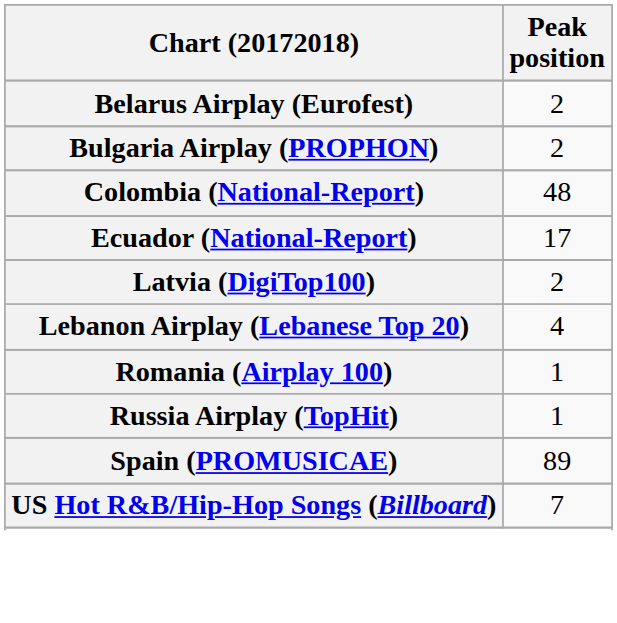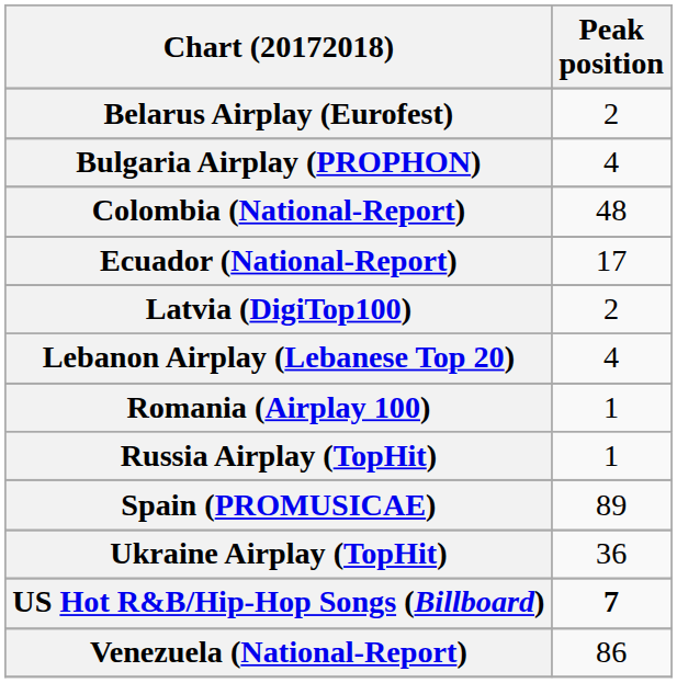Bulgaria Airplay (PROPHON) | Peak position: 2 -> 4
+ row: Ukraine Airplay (TopHit) | 36
US Hot R&B/Hip-Hop Songs (Billboard) | Peak position: normal -> bold
+ row: Venezuela (National-Report) | 86
